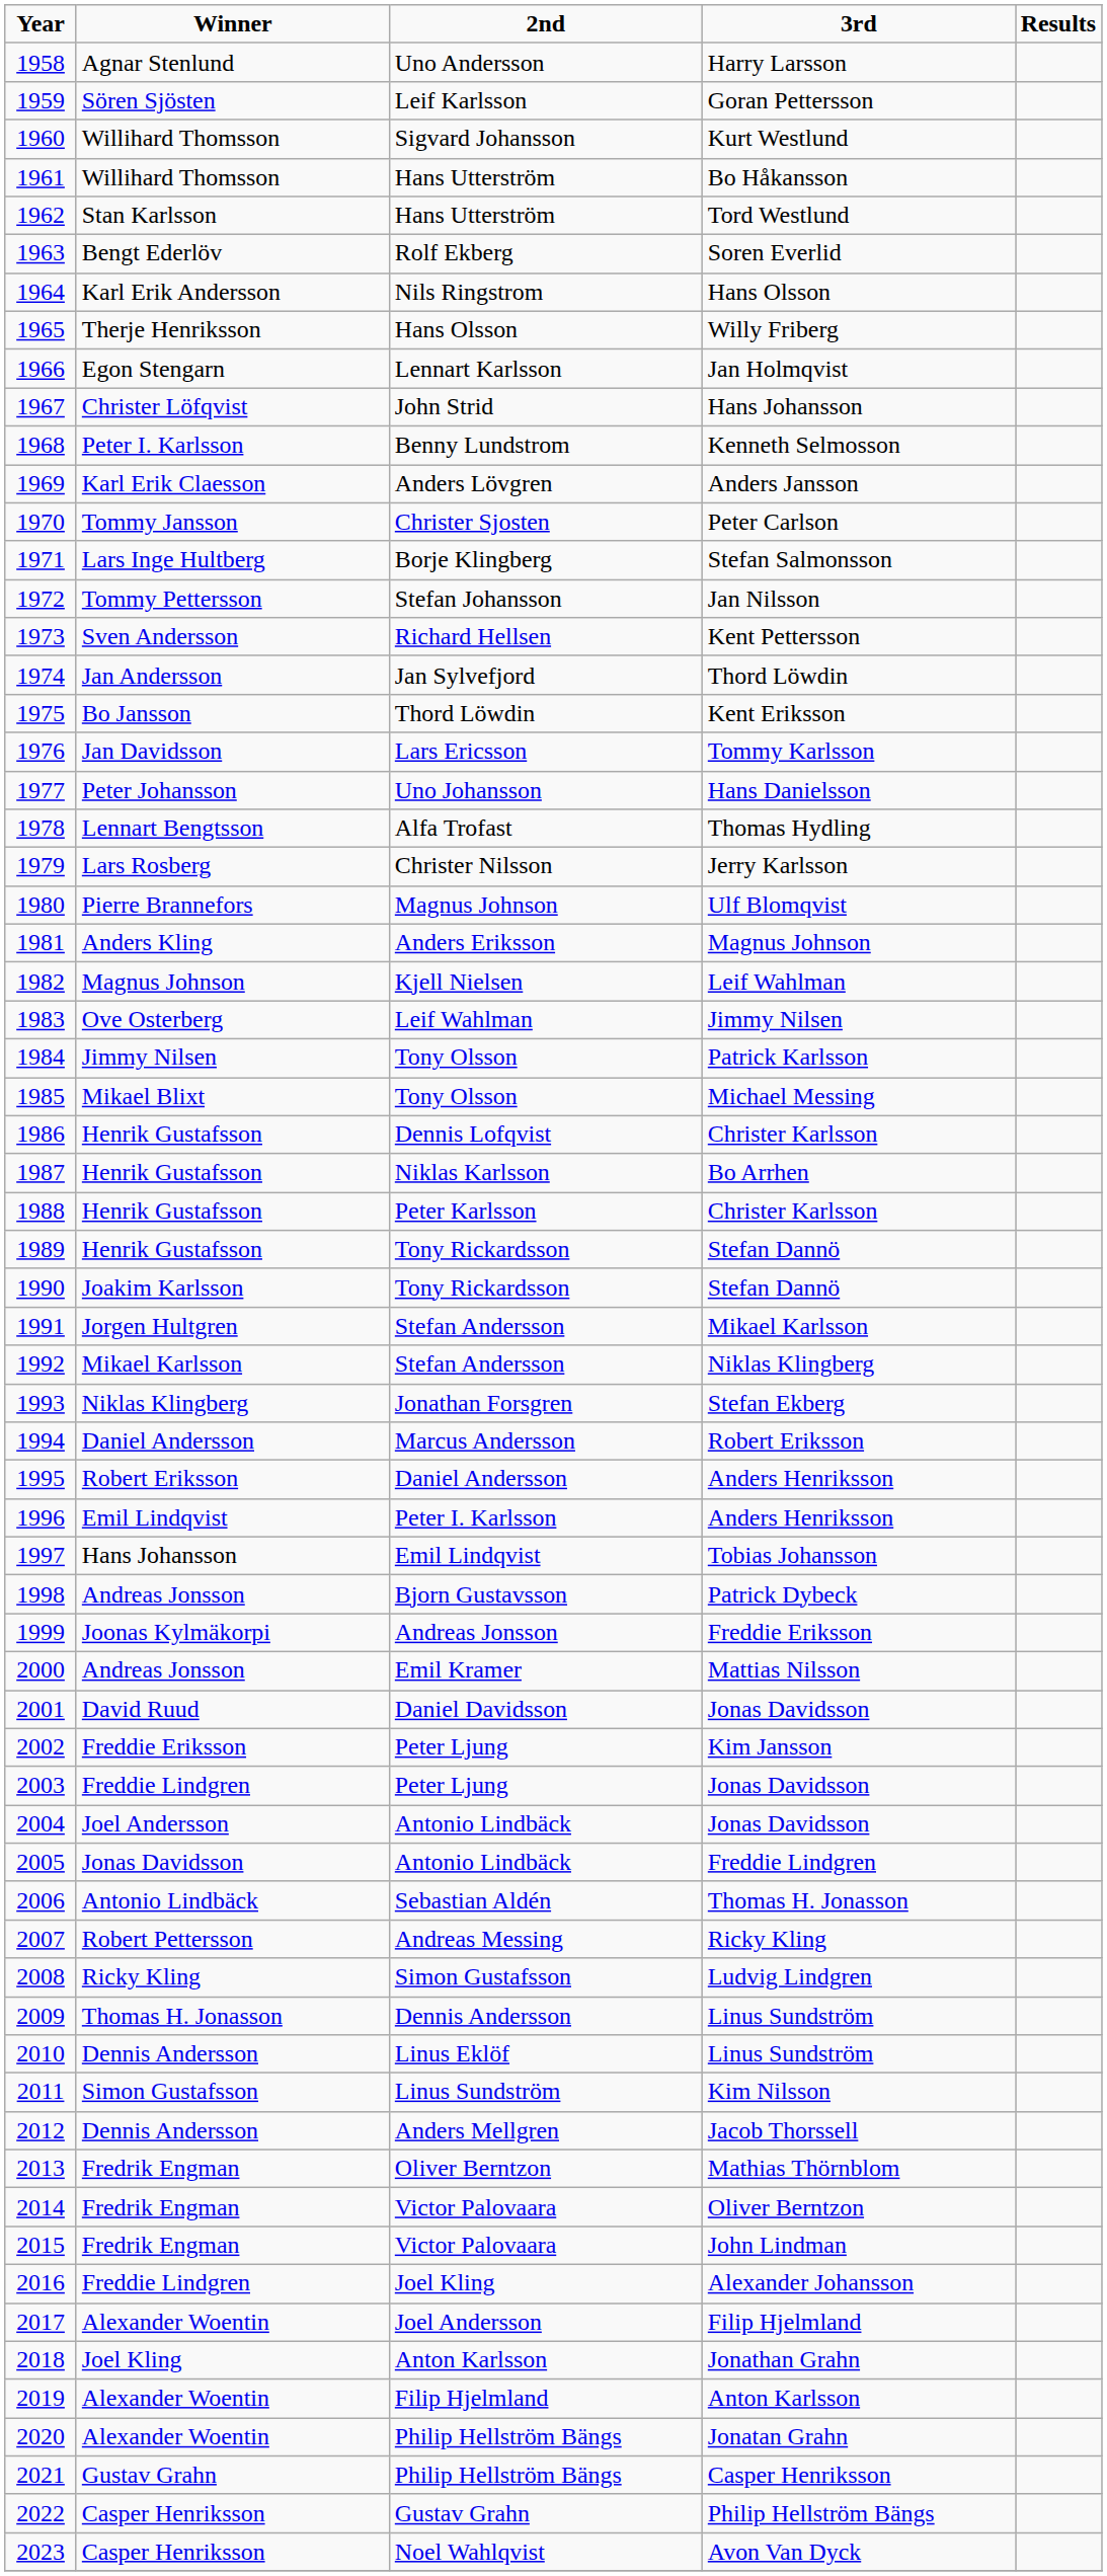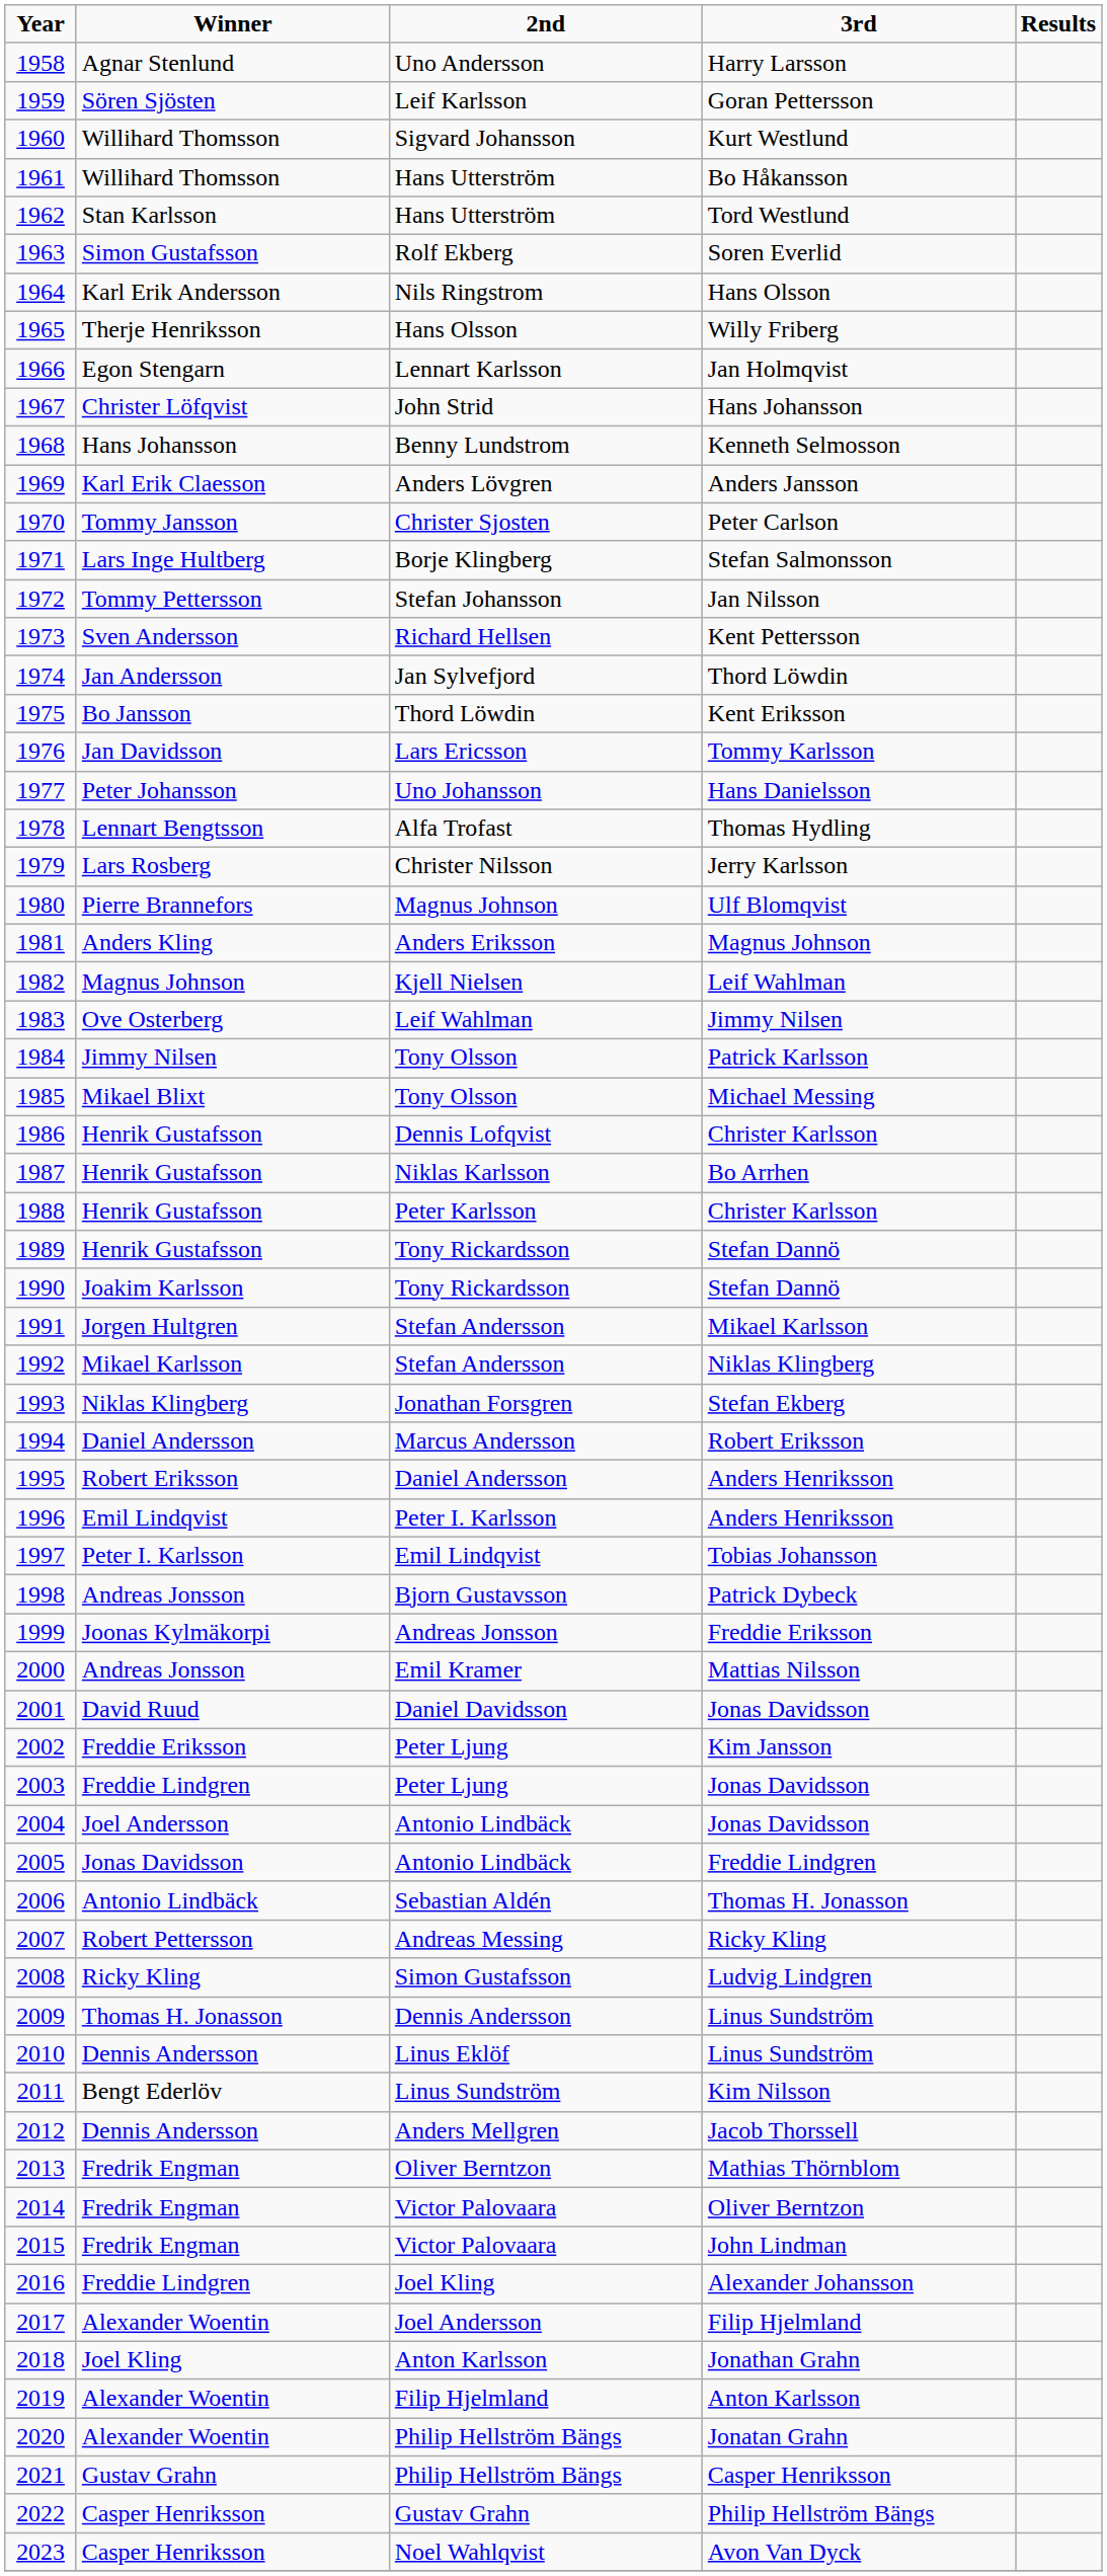Soren Everlid | Winner: Bengt Ederlöv -> Simon Gustafsson
Kenneth Selmosson | Winner: Peter I. Karlsson -> Hans Johansson
Tobias Johansson | Winner: Hans Johansson -> Peter I. Karlsson
Kim Nilsson | Winner: Simon Gustafsson -> Bengt Ederlöv
